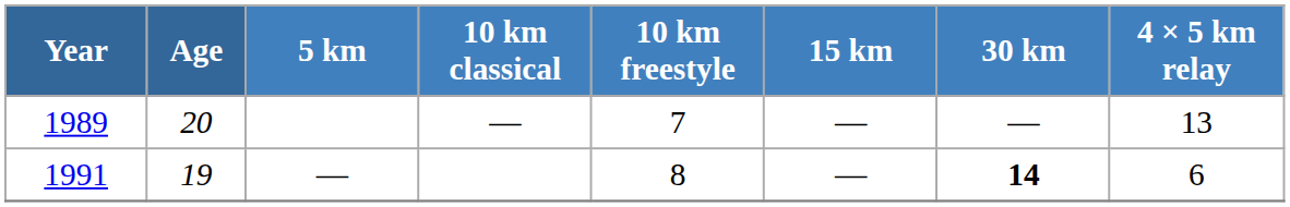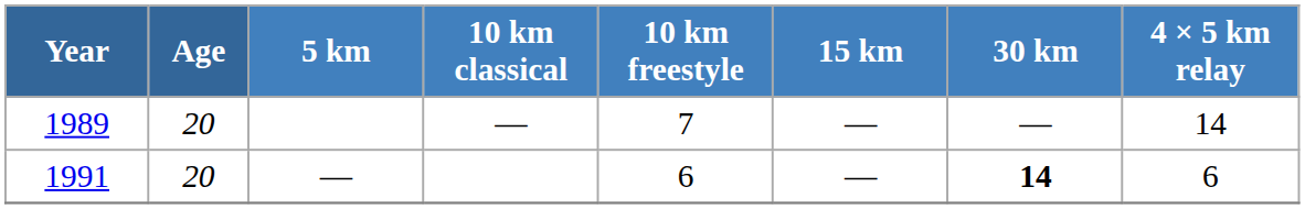1989 | 4 × 5 km relay: 13 -> 14
1991 | Age: 19 -> 20
1991 | 10 km freestyle: 8 -> 6
